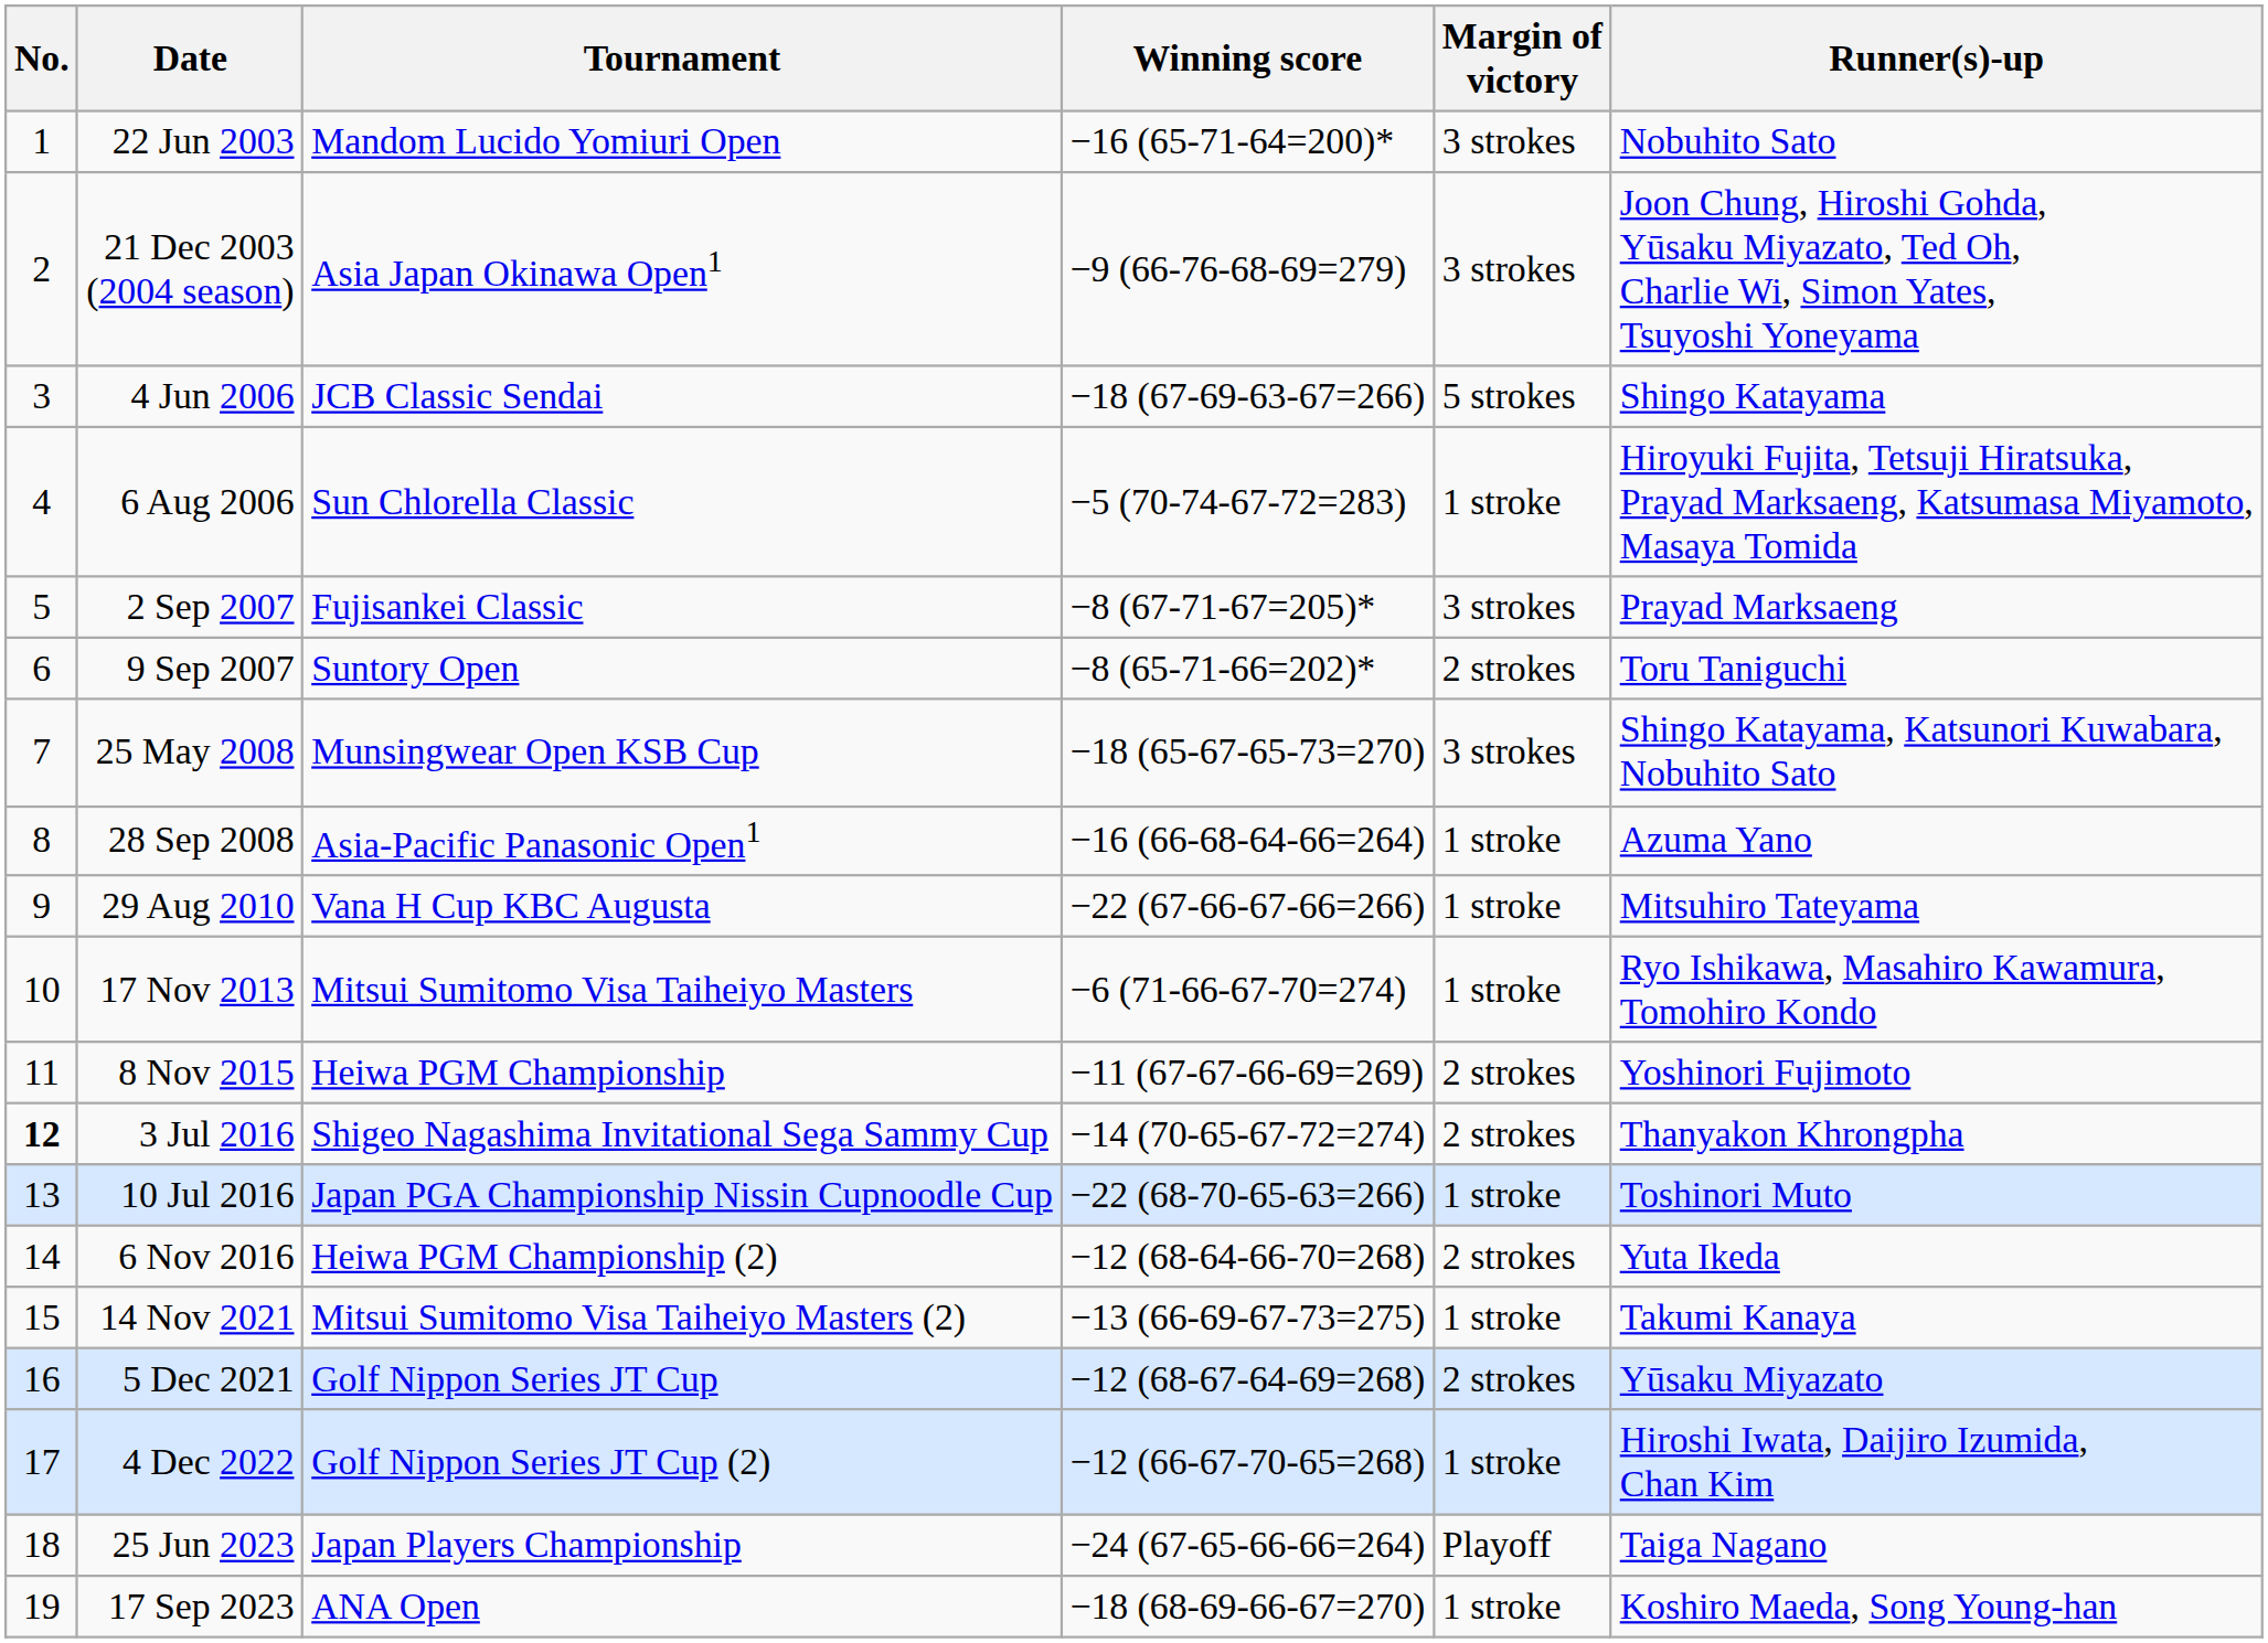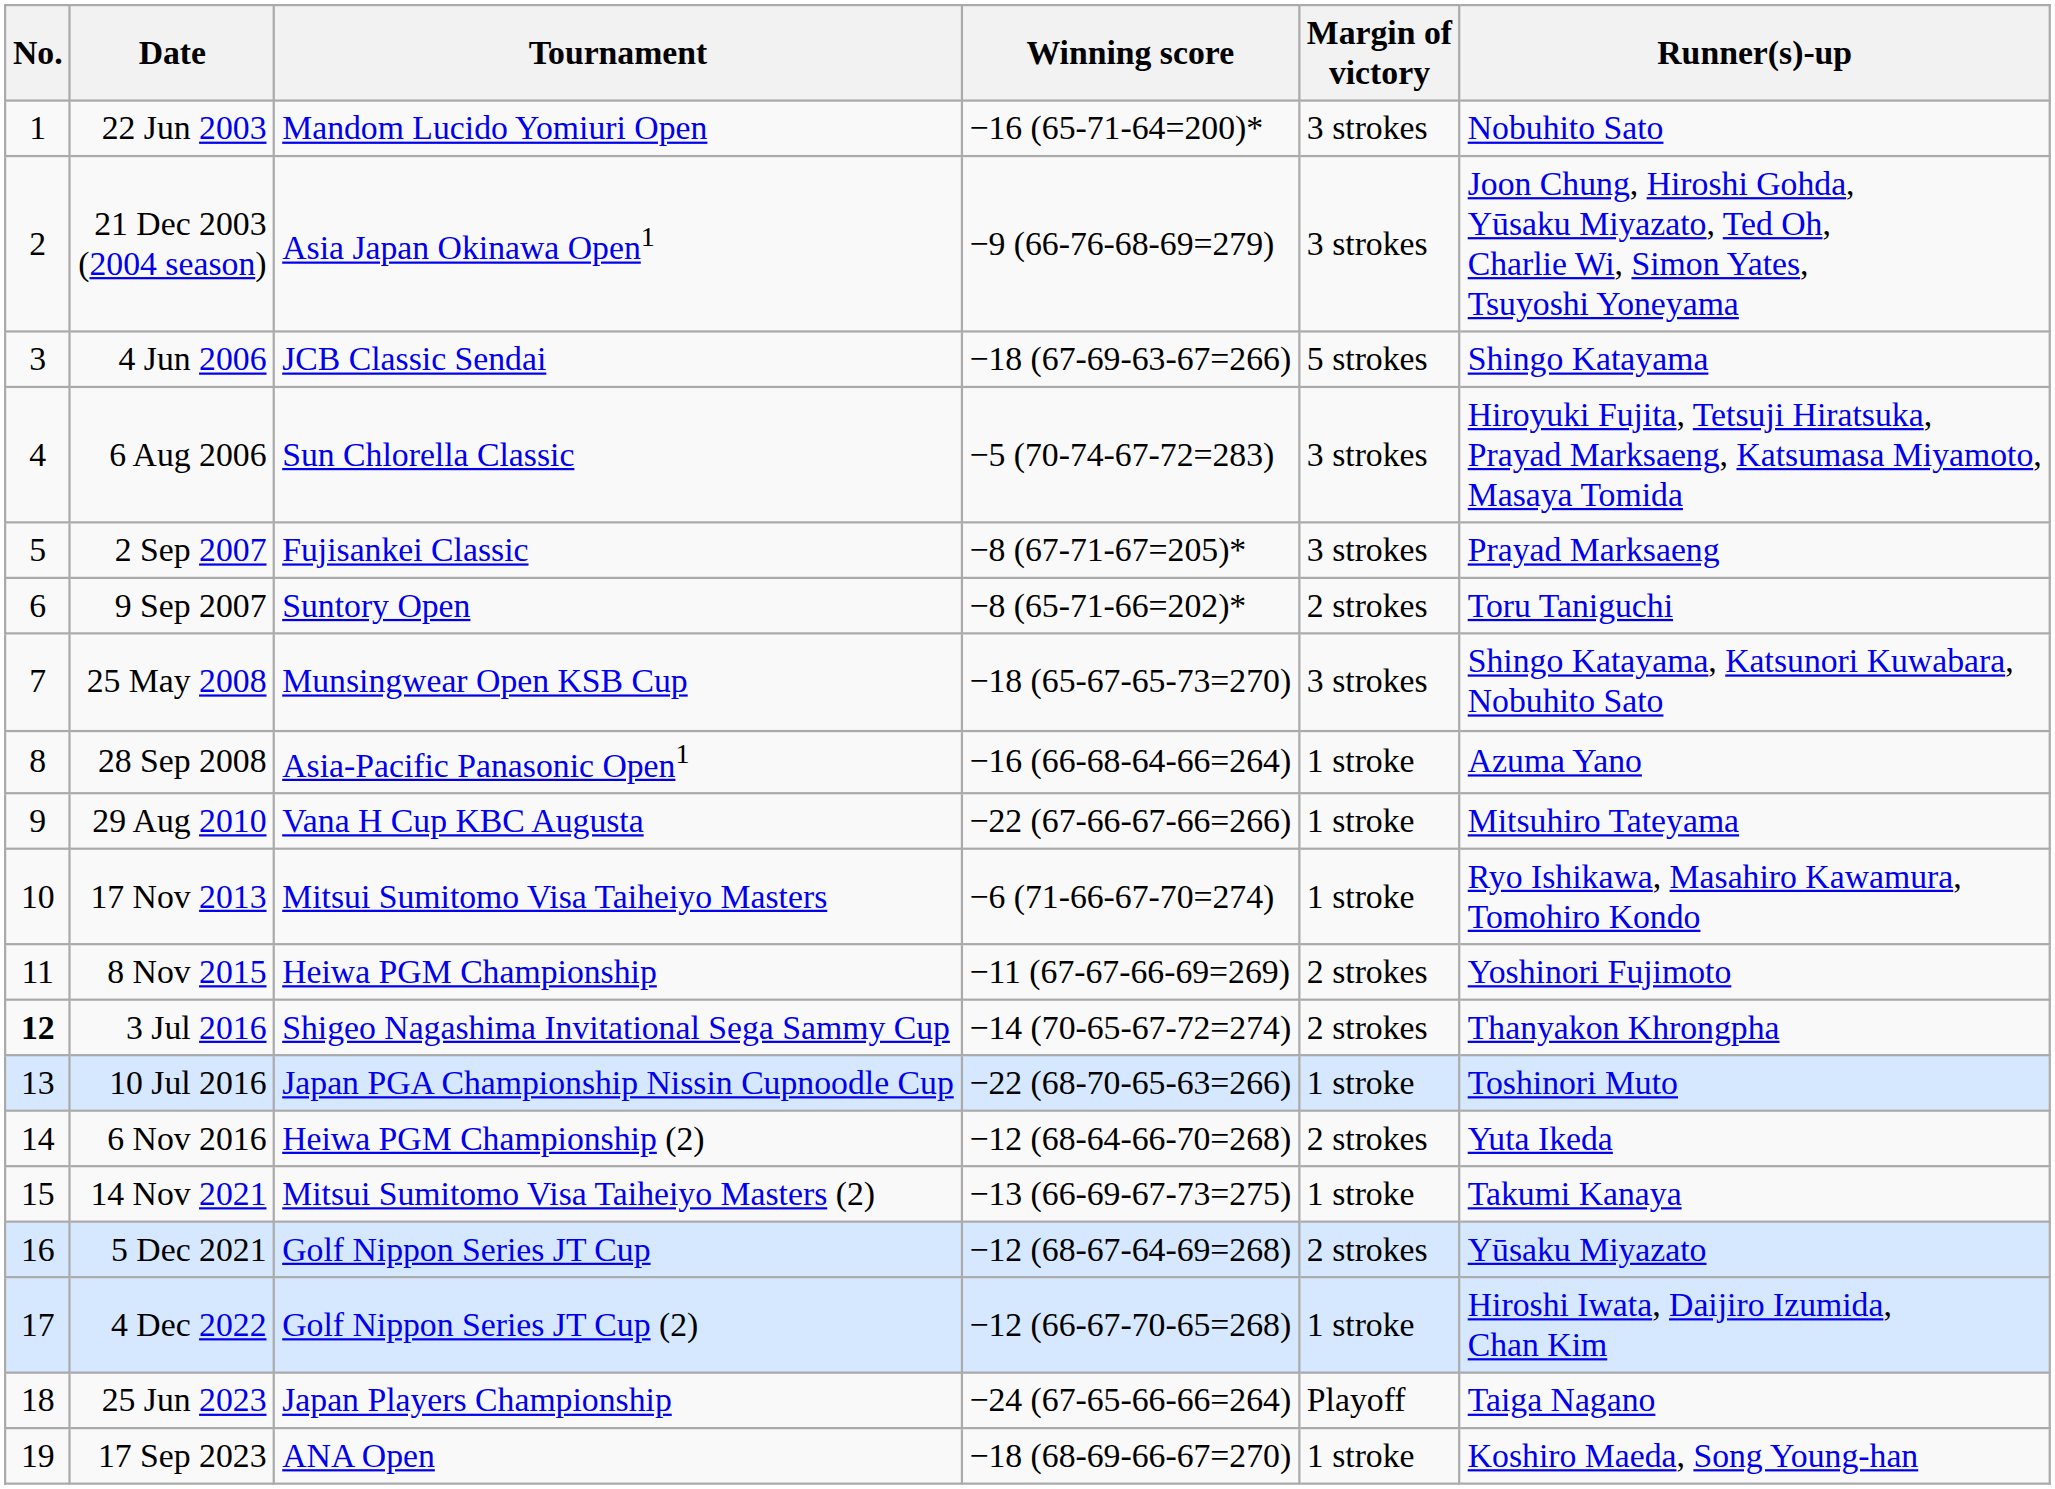6 Aug 2006 | Margin of victory: 1 stroke -> 3 strokes
